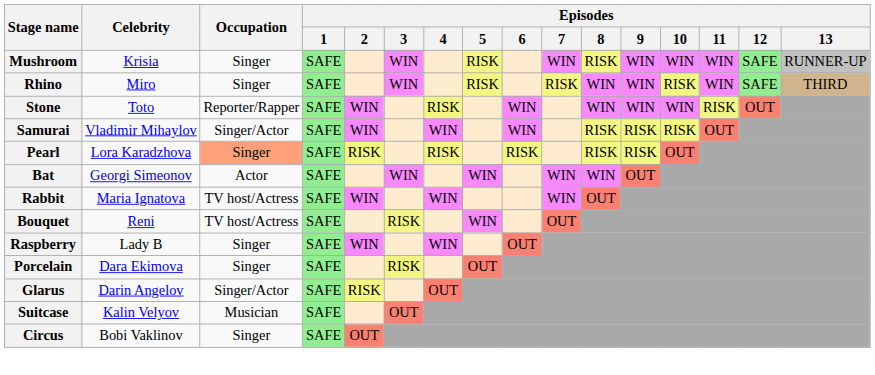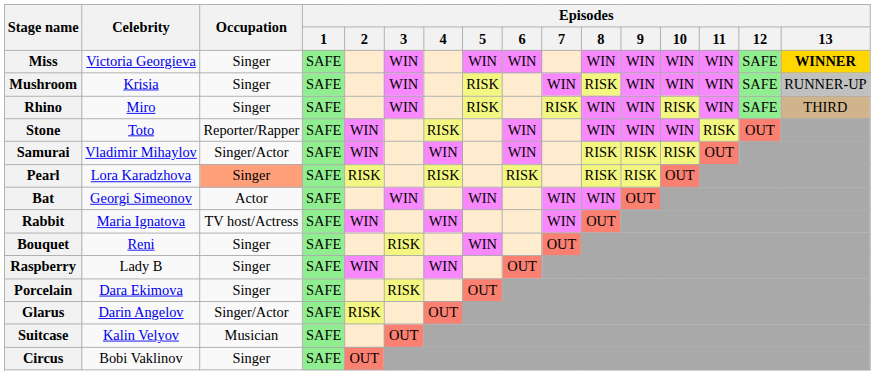+ row: Miss | Victoria Georgieva | Singer | SAFE | WIN | WIN | WIN | WIN | WIN | WIN | WIN | SAFE | WINNER
Bouquet | Occupation: TV host/Actress -> Singer
